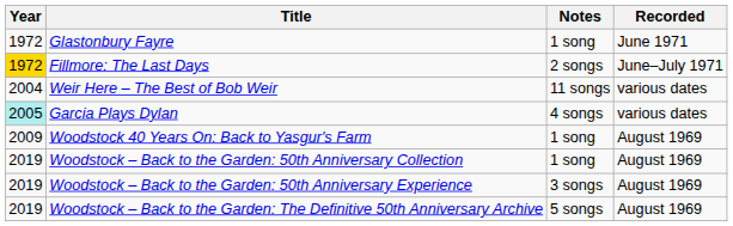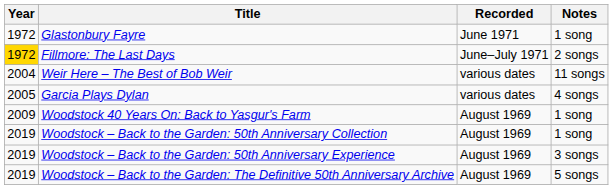columns swapped: Recorded <-> Notes
Garcia Plays Dylan | Year: paleturquoise background -> no background
